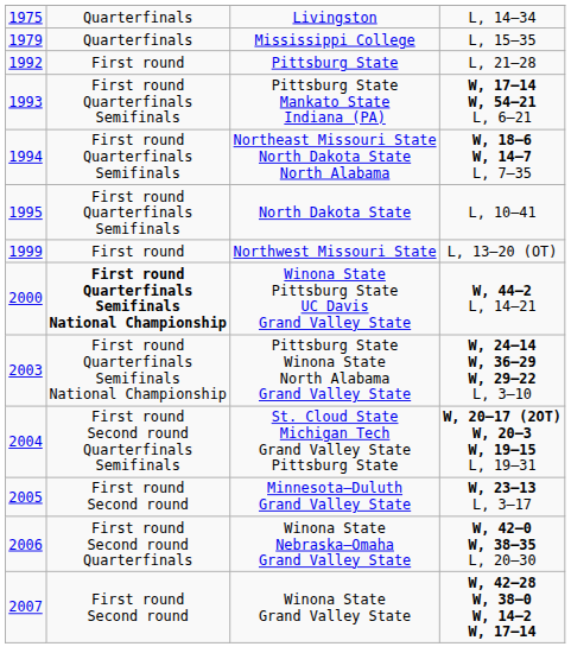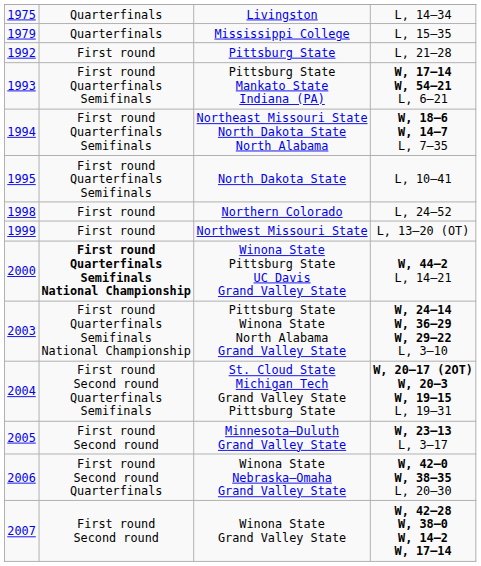+ row: 1998 | First round | Northern Colorado | L, 24–52
